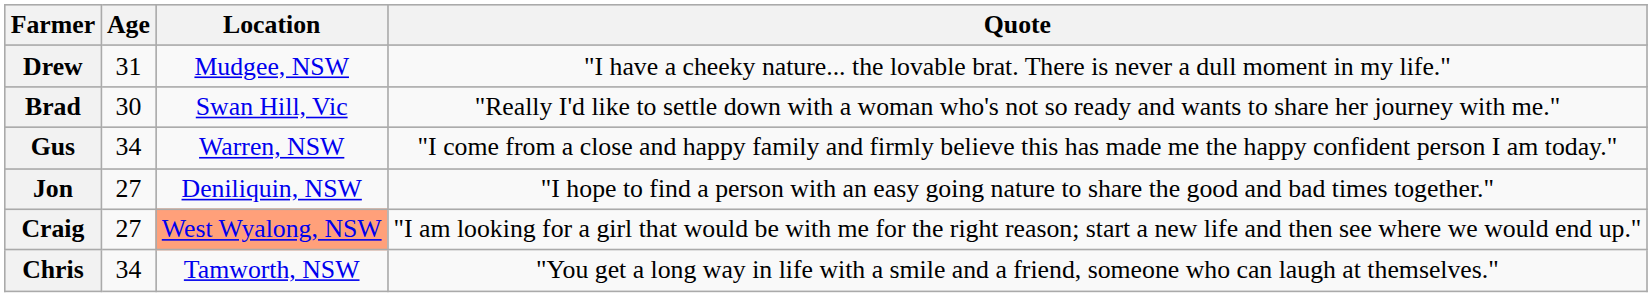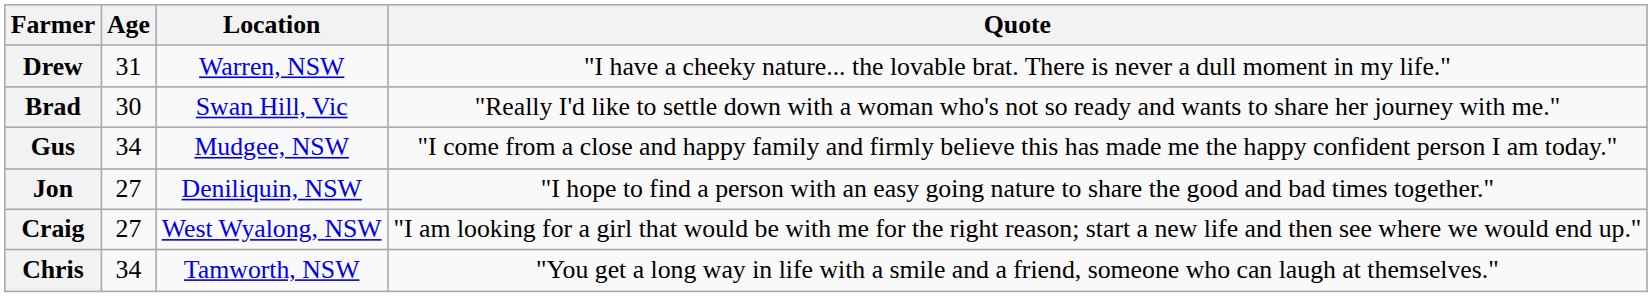Drew | Location: Mudgee, NSW -> Warren, NSW
Gus | Location: Warren, NSW -> Mudgee, NSW
Craig | Location: lightsalmon background -> no background
